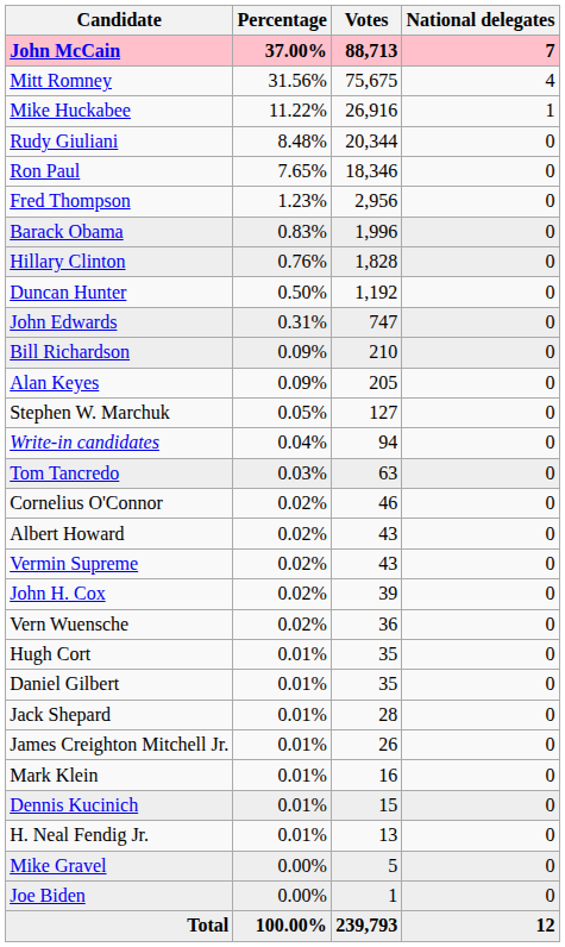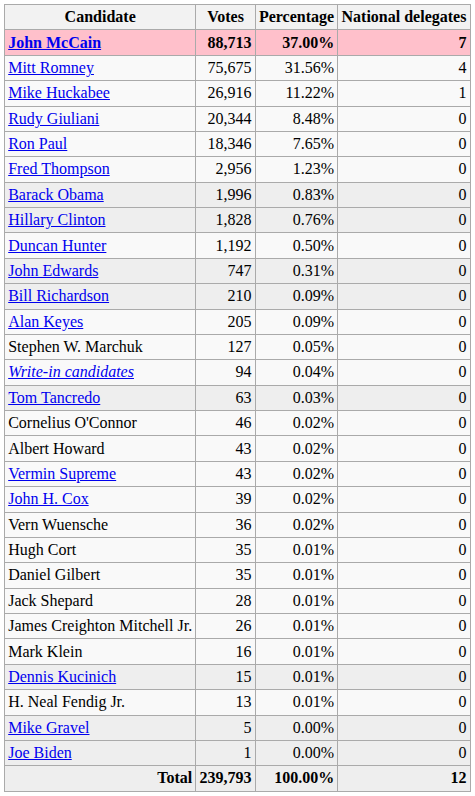columns swapped: Votes <-> Percentage
